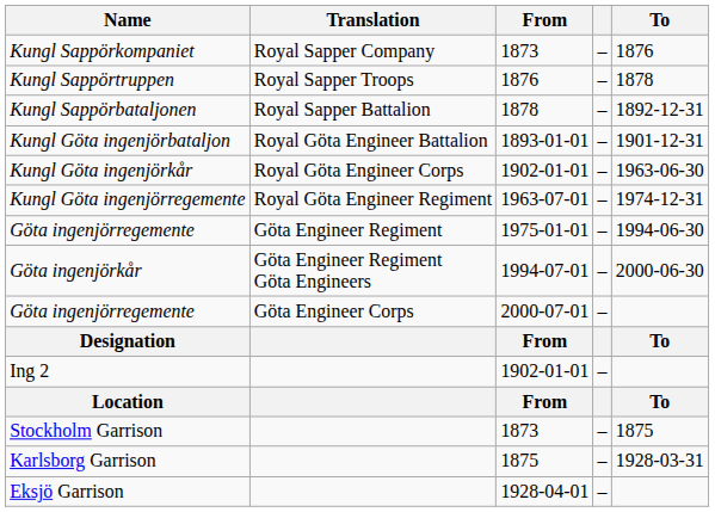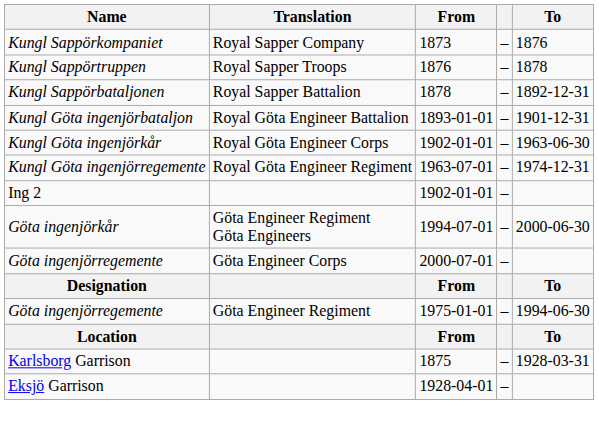rows swapped: Göta ingenjörregemente / 1975-01-01 <-> Ing 2
- row: Stockholm Garrison | 1873 | – | 1875
